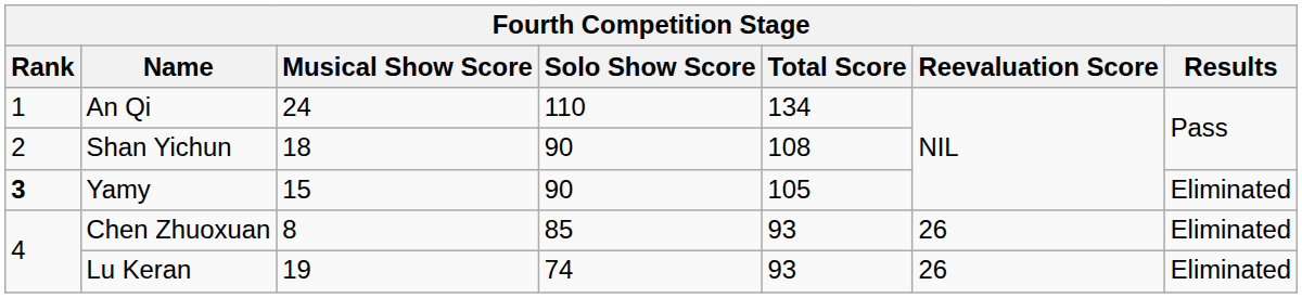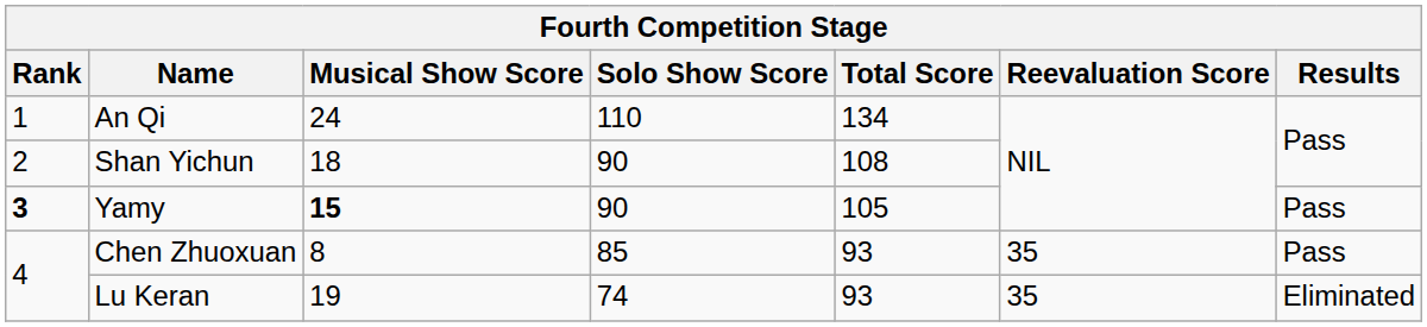Yamy | Musical Show Score: normal -> bold
Yamy | Results: Eliminated -> Pass
Chen Zhuoxuan | Reevaluation Score: 26 -> 35
Chen Zhuoxuan | Results: Eliminated -> Pass
Lu Keran | Reevaluation Score: 26 -> 35
